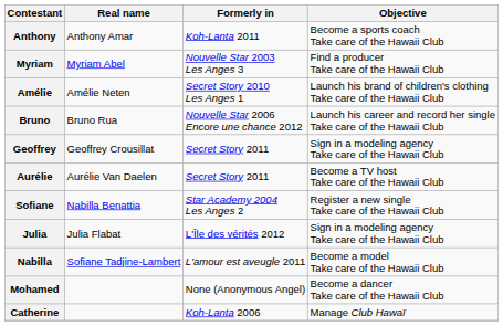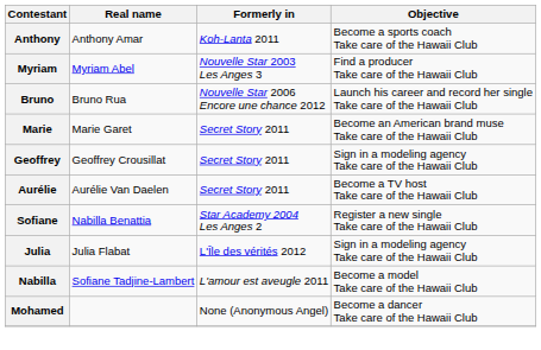- row: Amélie | Amélie Neten | Secret Story 2010 Les Anges 1 | Launch his brand of children's clothing Take care of the Hawaii Club
+ row: Marie | Marie Garet | Secret Story 2011 | Become an American brand muse Take care of the Hawaii Club
- row: Catherine | Koh-Lanta 2006 | Manage Club Hawaï
